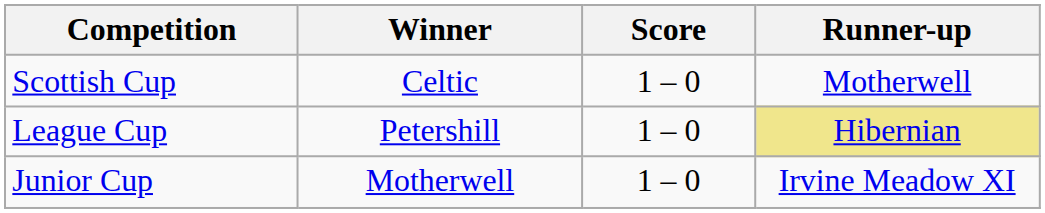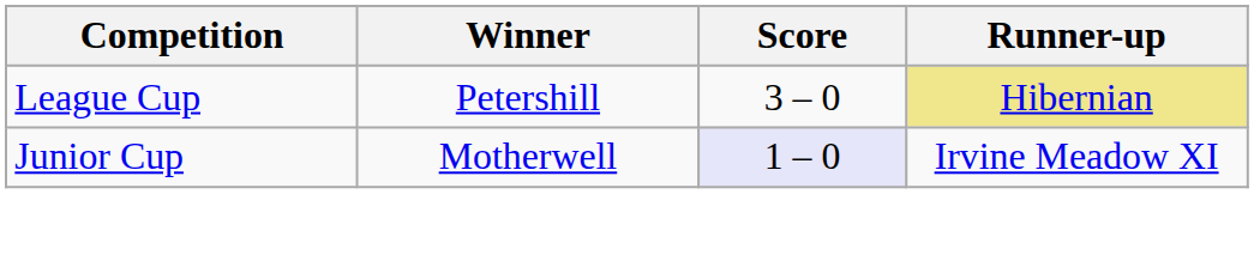- row: Scottish Cup | Celtic | 1 – 0 | Motherwell
League Cup | Score: 1 – 0 -> 3 – 0
Junior Cup | Score: no background -> lavender background
